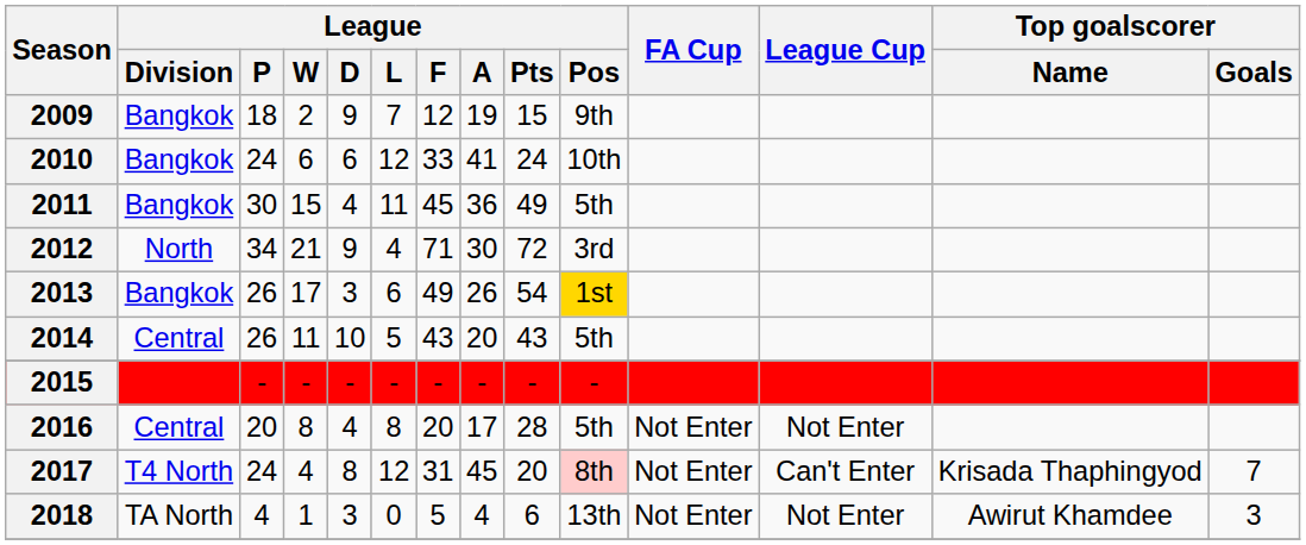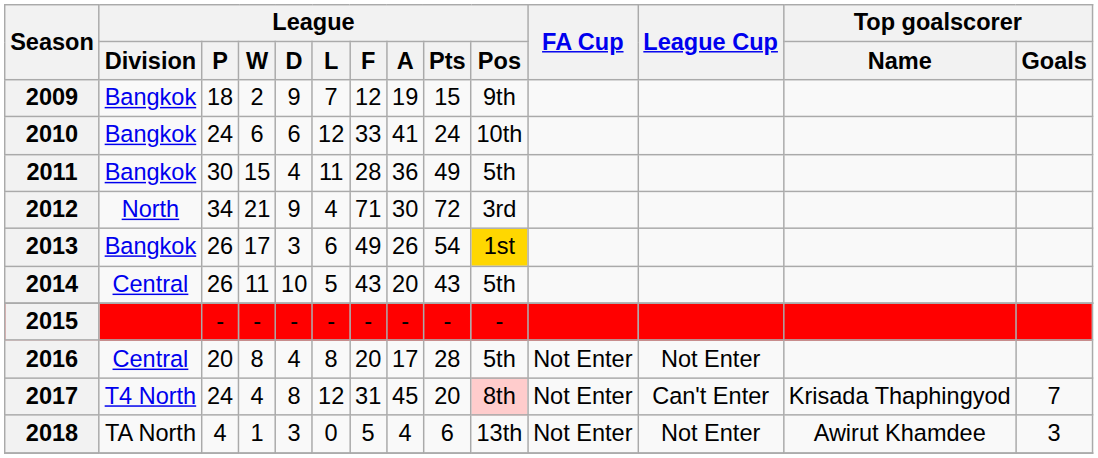2011 | League / F: 45 -> 28
